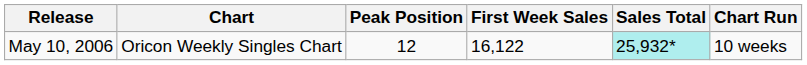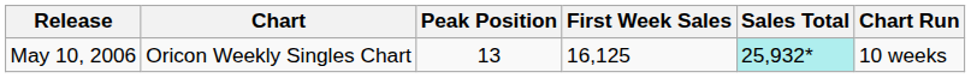May 10, 2006 | Peak Position: 12 -> 13
May 10, 2006 | First Week Sales: 16,122 -> 16,125
